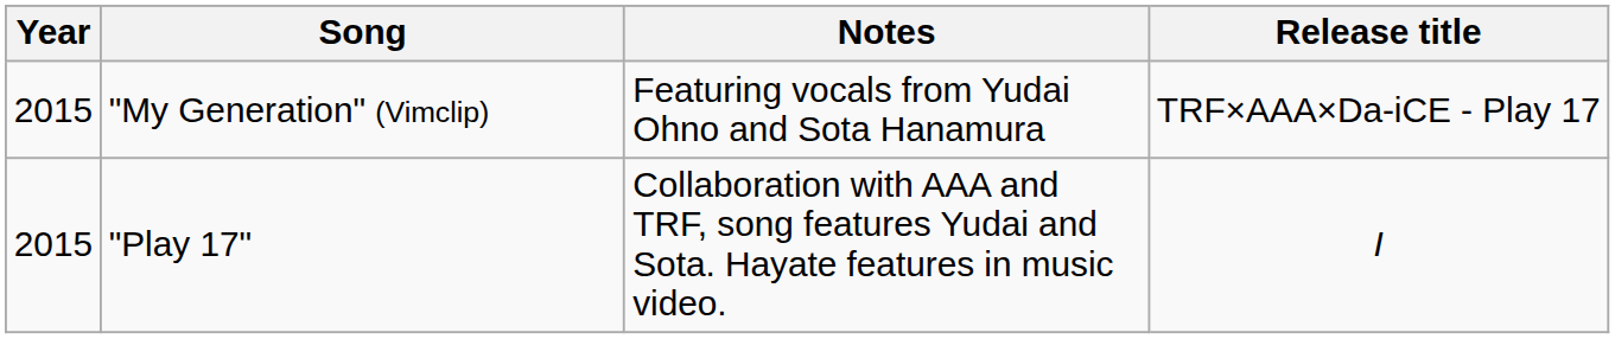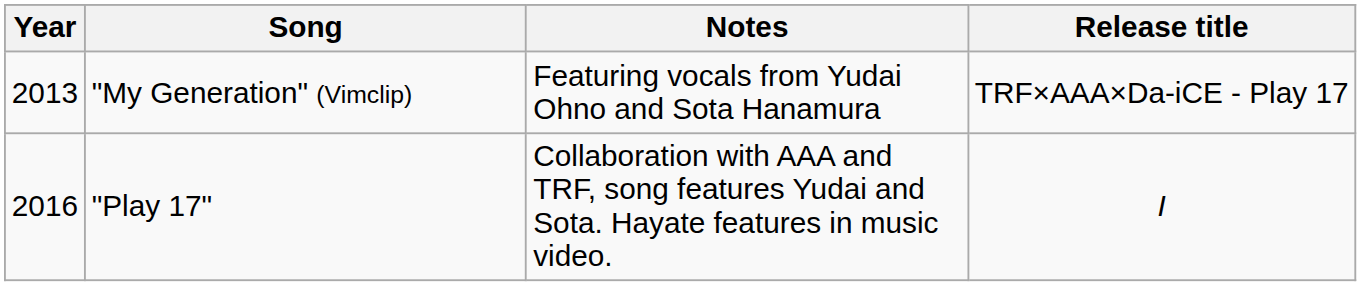"My Generation" (Vimclip) | Year: 2015 -> 2013
"Play 17" | Year: 2015 -> 2016
